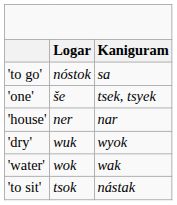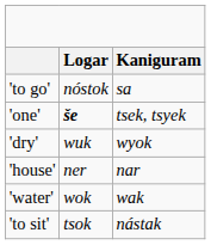'one' | Logar: normal -> bold
rows swapped: 'house' <-> 'dry'
